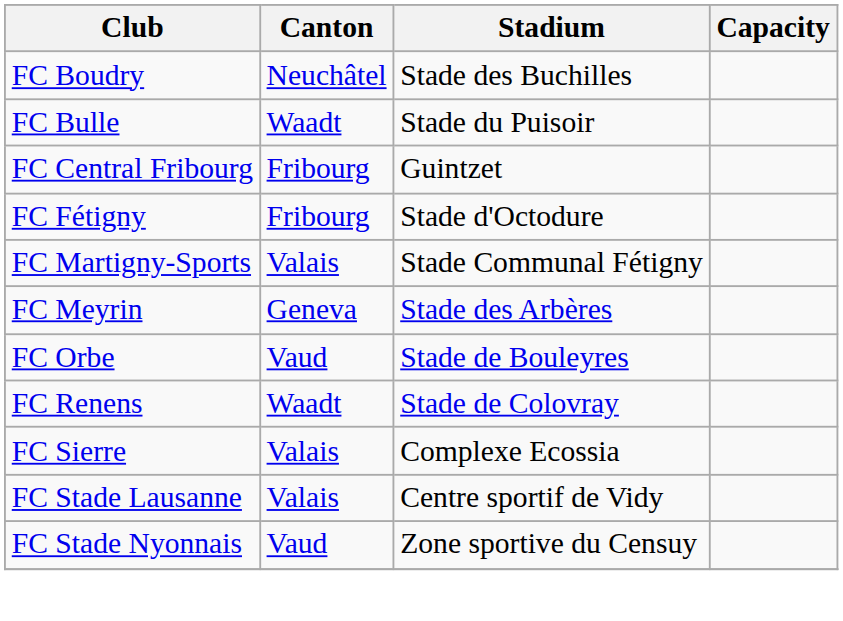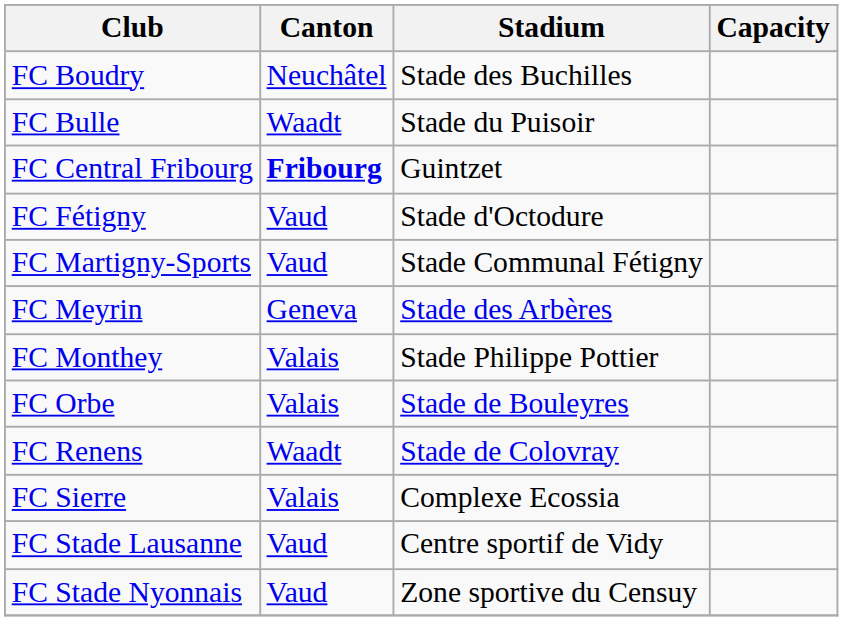FC Central Fribourg | Canton: normal -> bold
FC Fétigny | Canton: Fribourg -> Vaud
FC Martigny-Sports | Canton: Valais -> Vaud
+ row: FC Monthey | Valais | Stade Philippe Pottier
FC Orbe | Canton: Vaud -> Valais
FC Stade Lausanne | Canton: Valais -> Vaud
